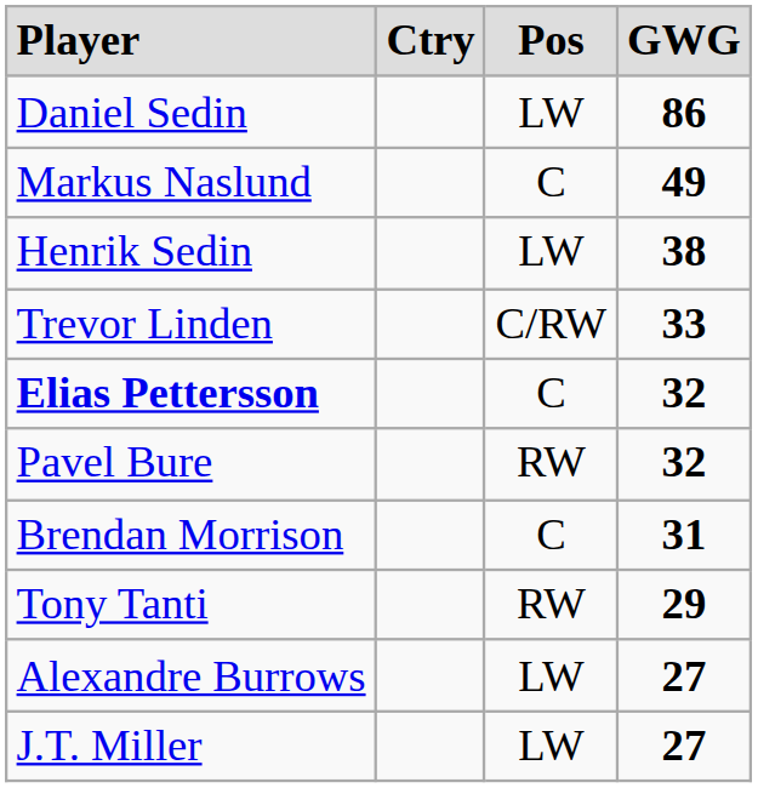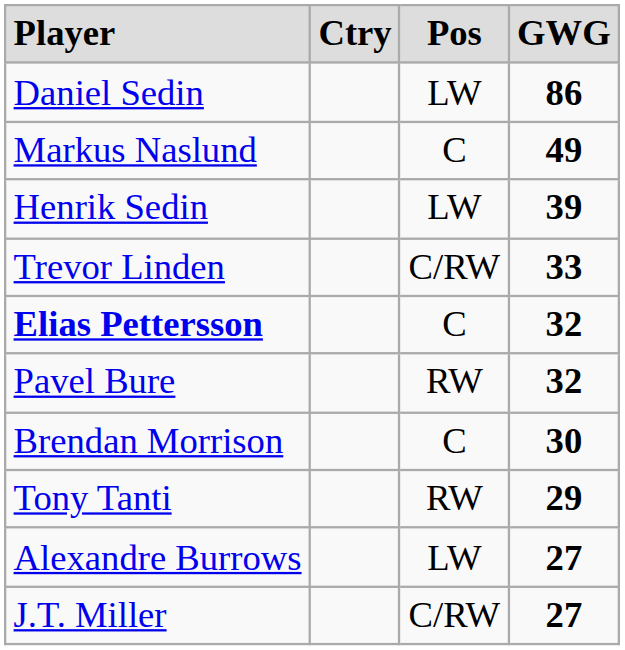Henrik Sedin | column 4: 38 -> 39
Brendan Morrison | column 4: 31 -> 30
J.T. Miller | column 3: LW -> C/RW
